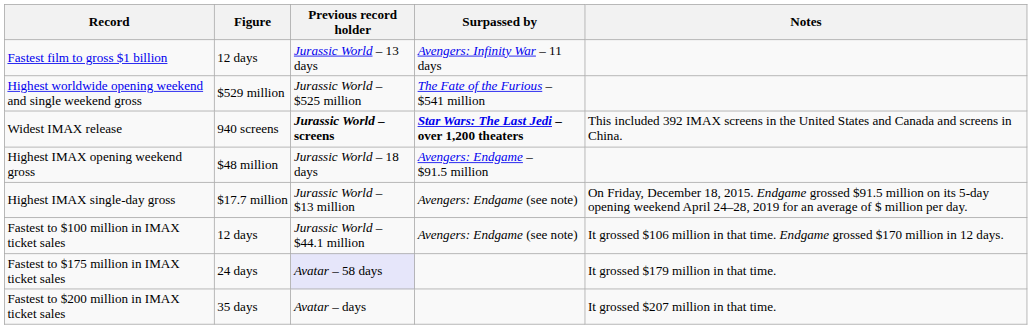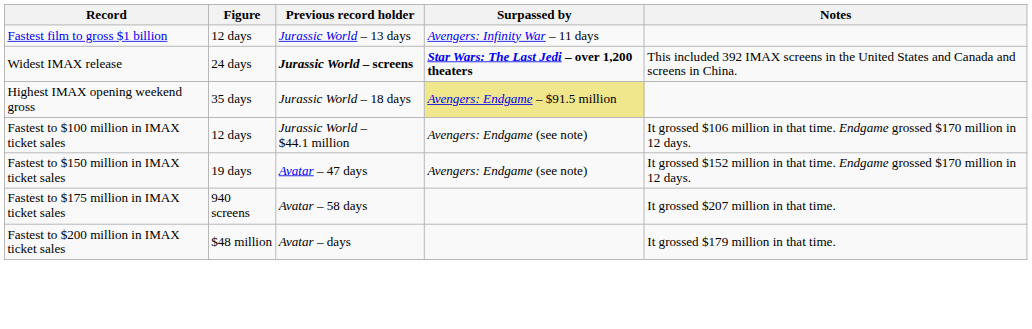- row: Highest worldwide opening weekend and single weekend gross | $529 million | Jurassic World – $525 million | The Fate of the Furious – $541 million
Widest IMAX release | Figure: 940 screens -> 24 days
Highest IMAX opening weekend gross | Figure: $48 million -> 35 days
Highest IMAX opening weekend gross | Surpassed by: no background -> khaki background
- row: Highest IMAX single-day gross | $17.7 million | Jurassic World – $13 million | Avengers: Endgame (see note) | On Friday, December 18, 2015. Endgame grossed $91.5 million on its 5-day opening weekend April 24–28, 2019 for an average of $ million per day.
+ row: Fastest to $150 million in IMAX ticket sales | 19 days | Avatar – 47 days | Avengers: Endgame (see note) | It grossed $152 million in that time. Endgame grossed $170 million in 12 days.
Fastest to $175 million in IMAX ticket sales | Figure: 24 days -> 940 screens
Fastest to $175 million in IMAX ticket sales | Previous record holder: lavender background -> no background
Fastest to $175 million in IMAX ticket sales | Notes: It grossed $179 million in that time. -> It grossed $207 million in that time.
Fastest to $200 million in IMAX ticket sales | Figure: 35 days -> $48 million
Fastest to $200 million in IMAX ticket sales | Notes: It grossed $207 million in that time. -> It grossed $179 million in that time.
